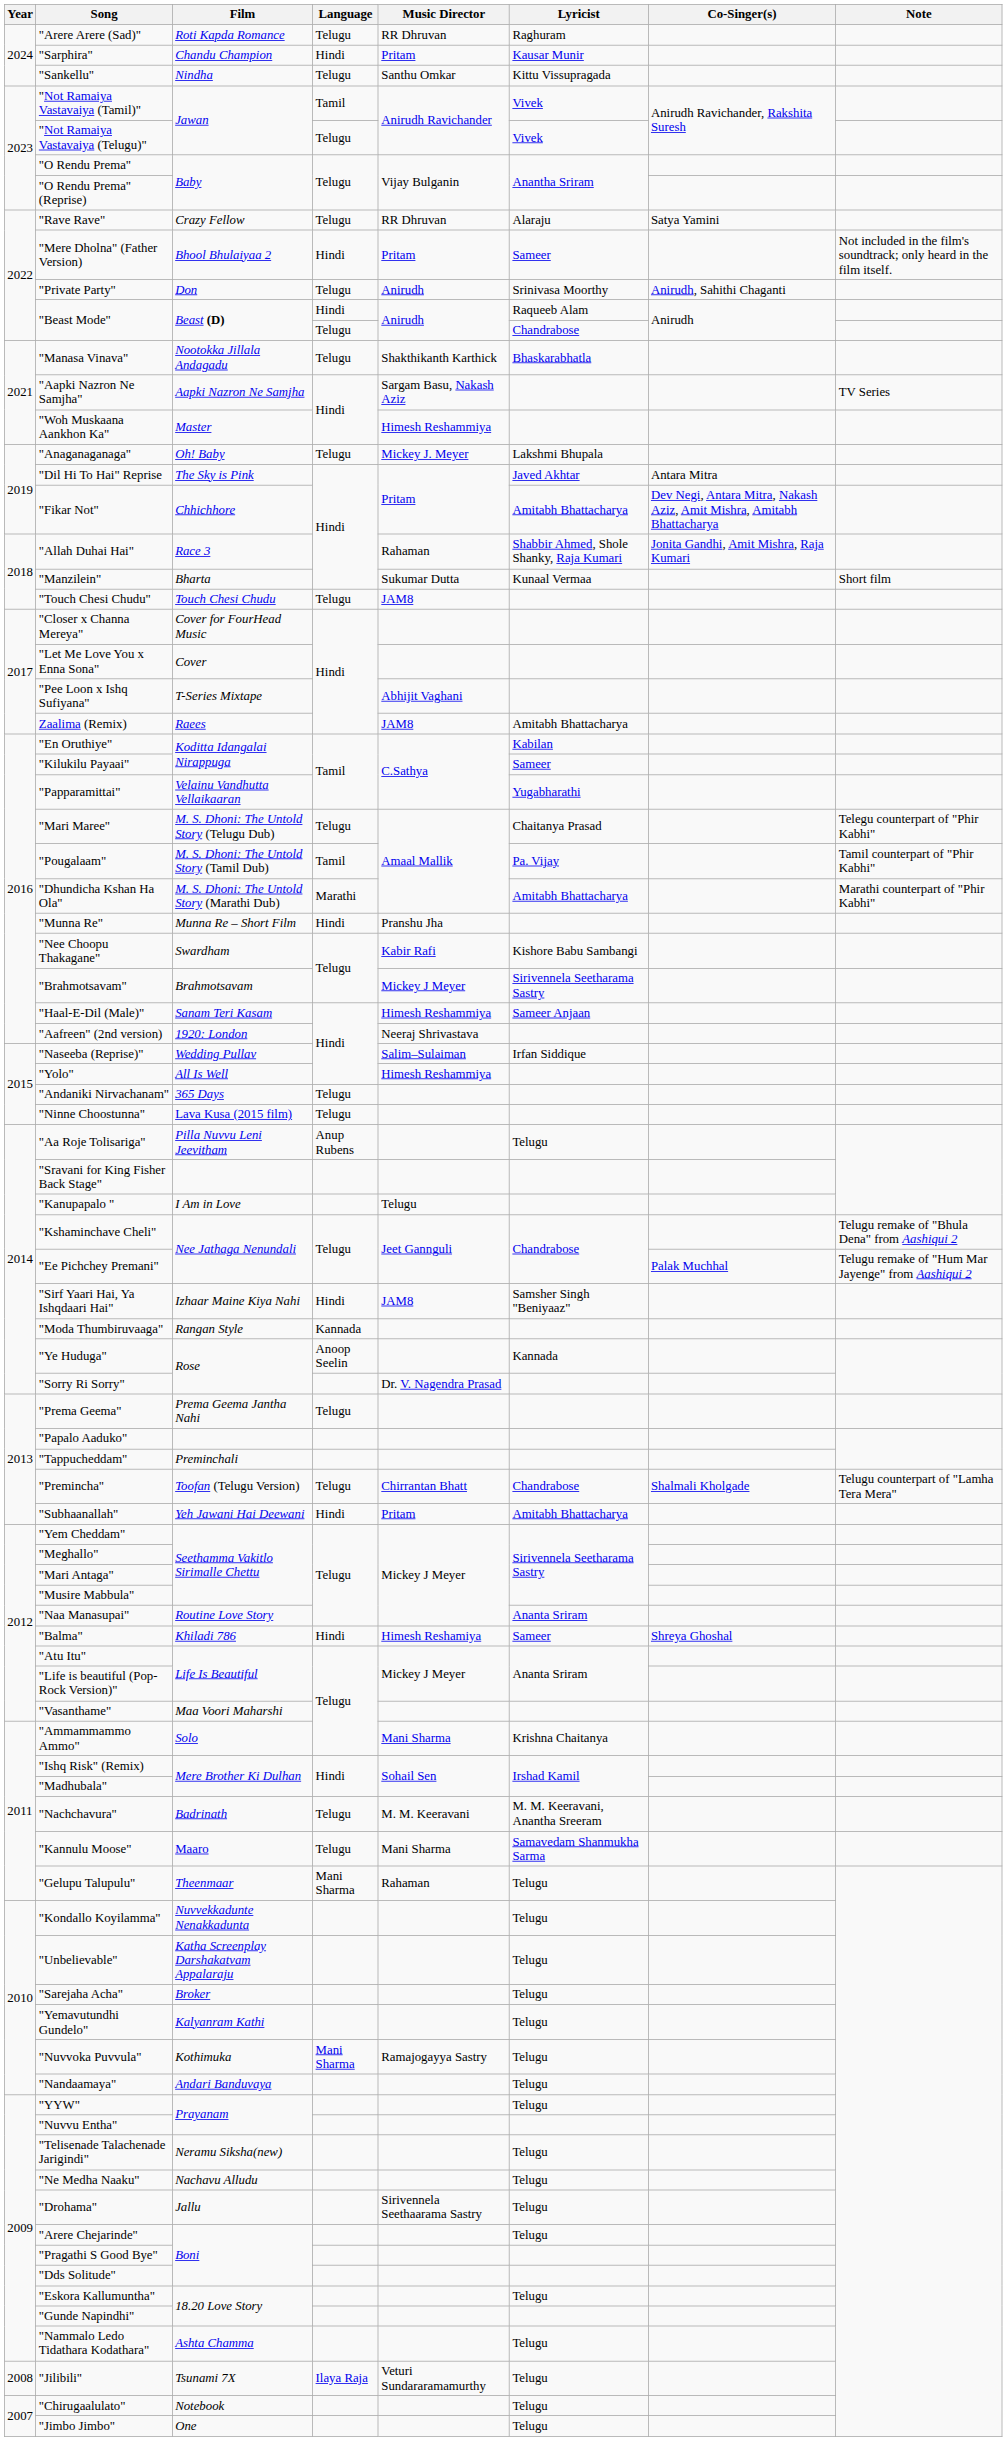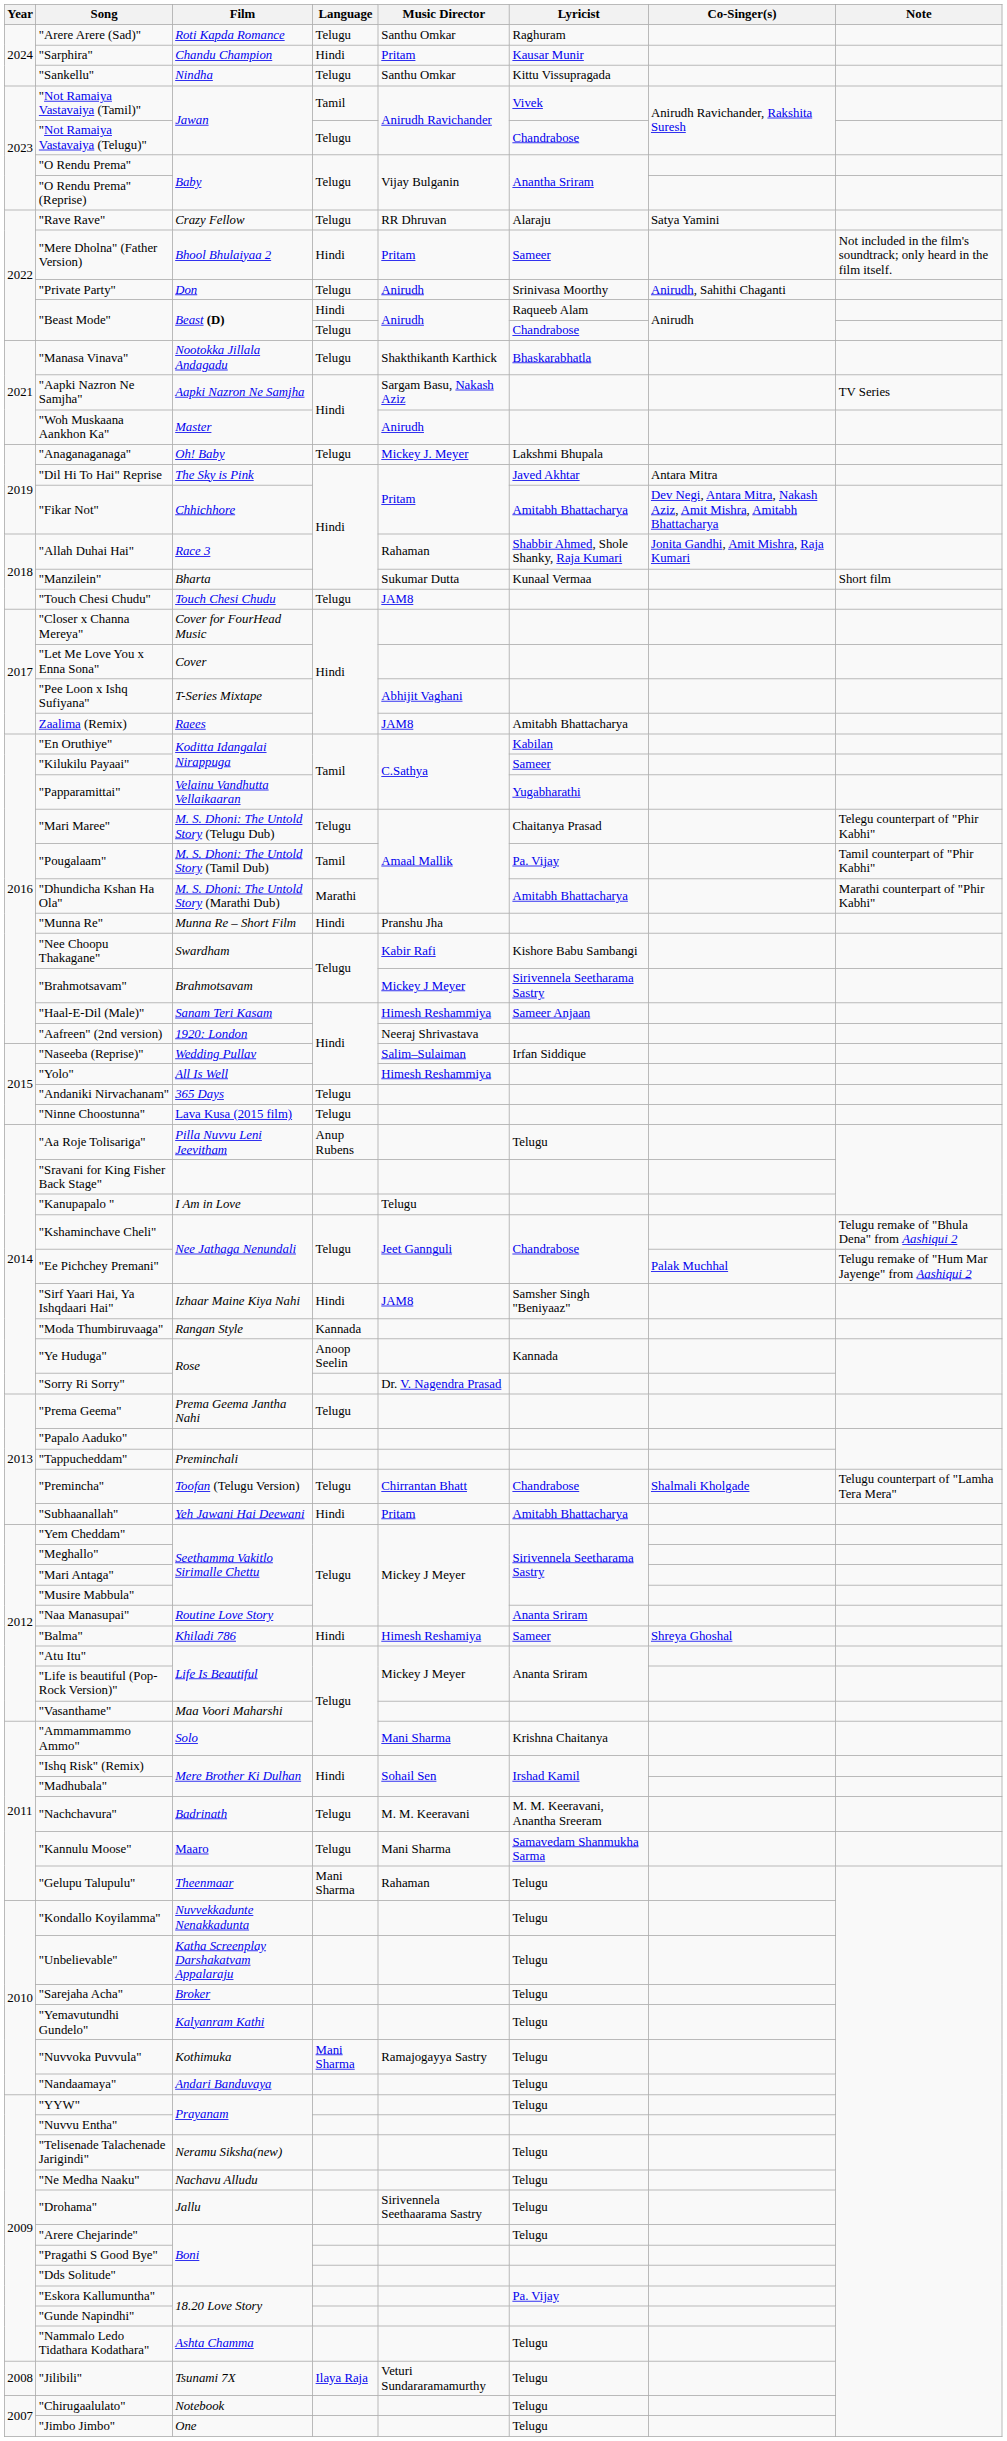"Arere Arere (Sad)" | Music Director: RR Dhruvan -> Santhu Omkar
"Not Ramaiya Vastavaiya (Telugu)" | Lyricist: Vivek -> Chandrabose
"Woh Muskaana Aankhon Ka" | Music Director: Himesh Reshammiya -> Anirudh
"Eskora Kallumuntha" | Lyricist: Telugu -> Pa. Vijay
